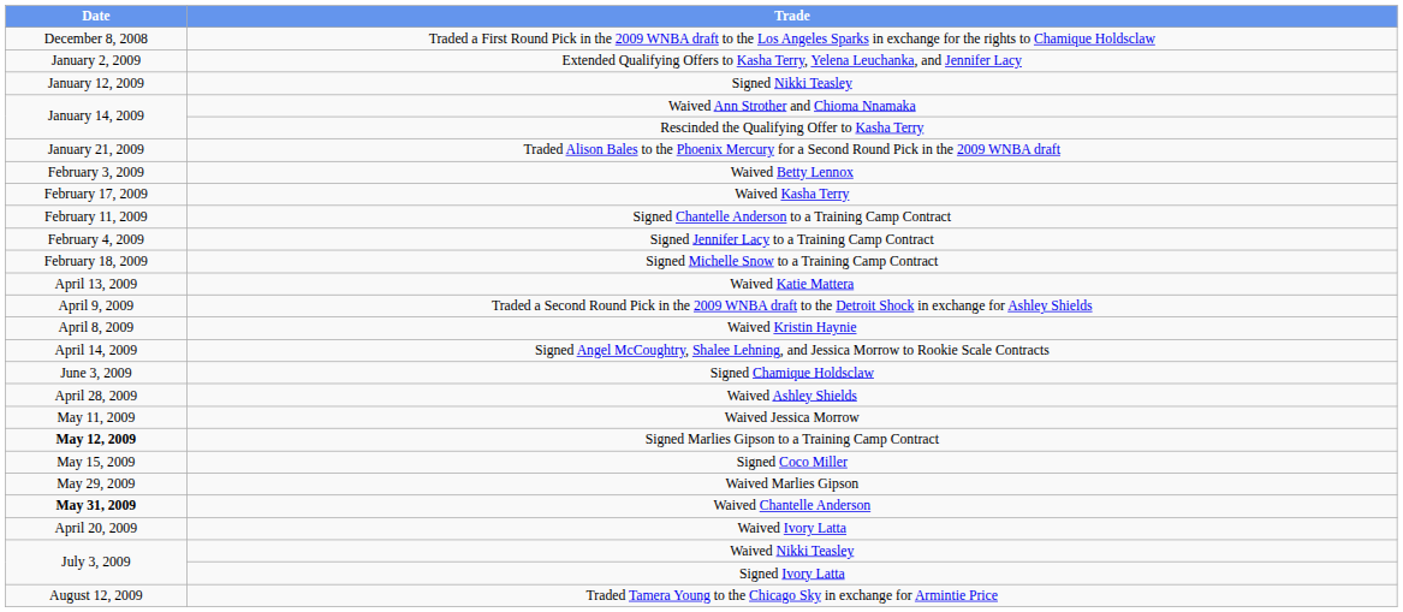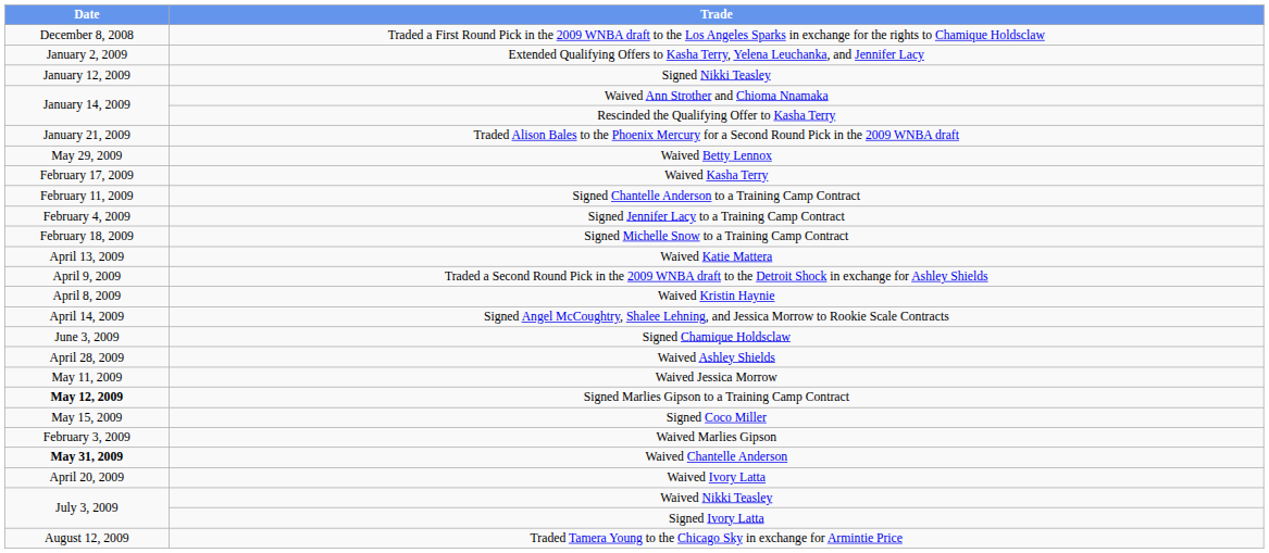Waived Betty Lennox | Date: February 3, 2009 -> May 29, 2009
Waived Marlies Gipson | Date: May 29, 2009 -> February 3, 2009
